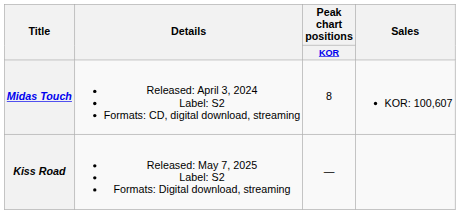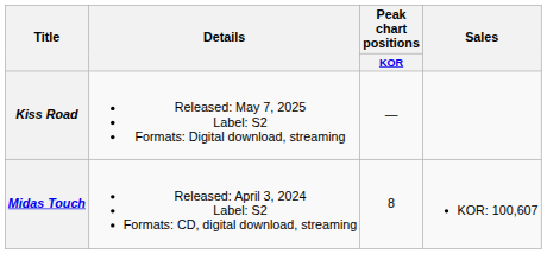rows swapped: Midas Touch <-> Kiss Road
